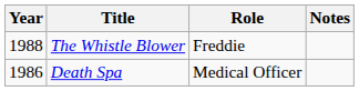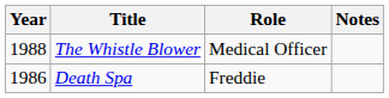The Whistle Blower | Role: Freddie -> Medical Officer
Death Spa | Role: Medical Officer -> Freddie
